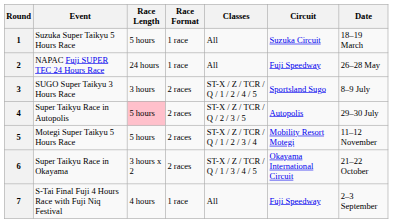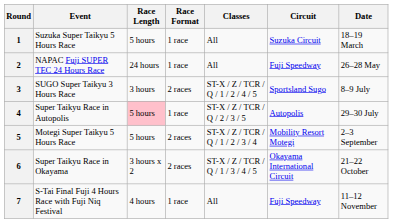4 | Race Format: 2 races -> 1 race
5 | Date: 11–12 November -> 2–3 September
7 | Date: 2–3 September -> 11–12 November
